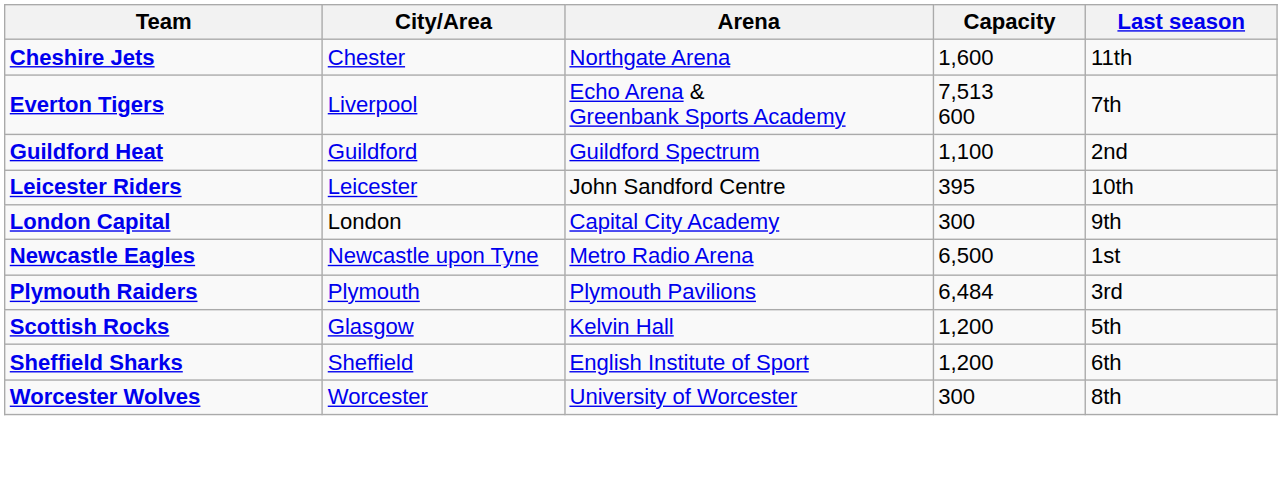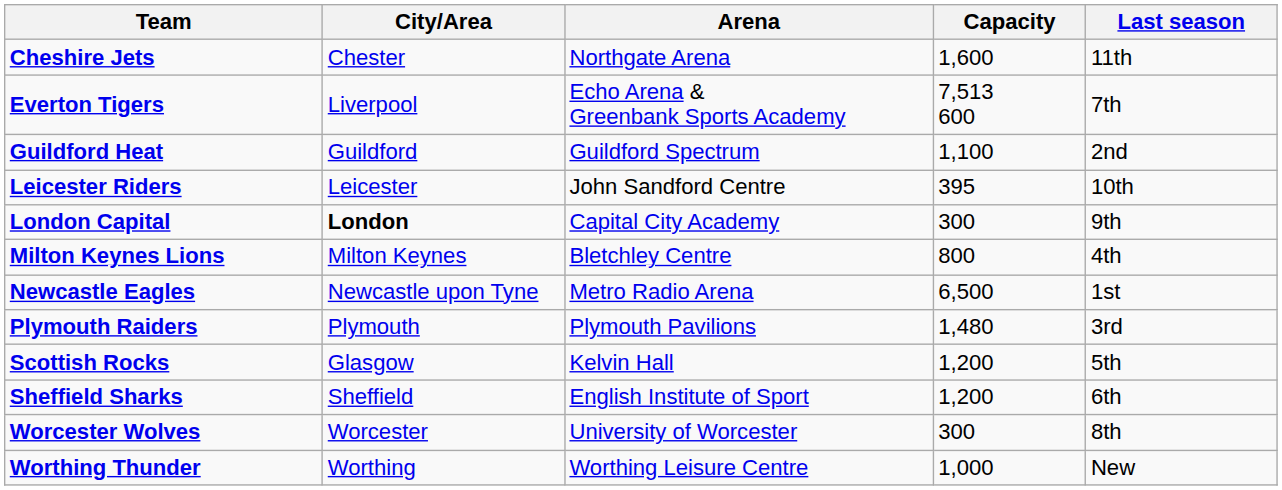London Capital | City/Area: normal -> bold
+ row: Milton Keynes Lions | Milton Keynes | Bletchley Centre | 800 | 4th
Plymouth Raiders | Capacity: 6,484 -> 1,480
+ row: Worthing Thunder | Worthing | Worthing Leisure Centre | 1,000 | New
